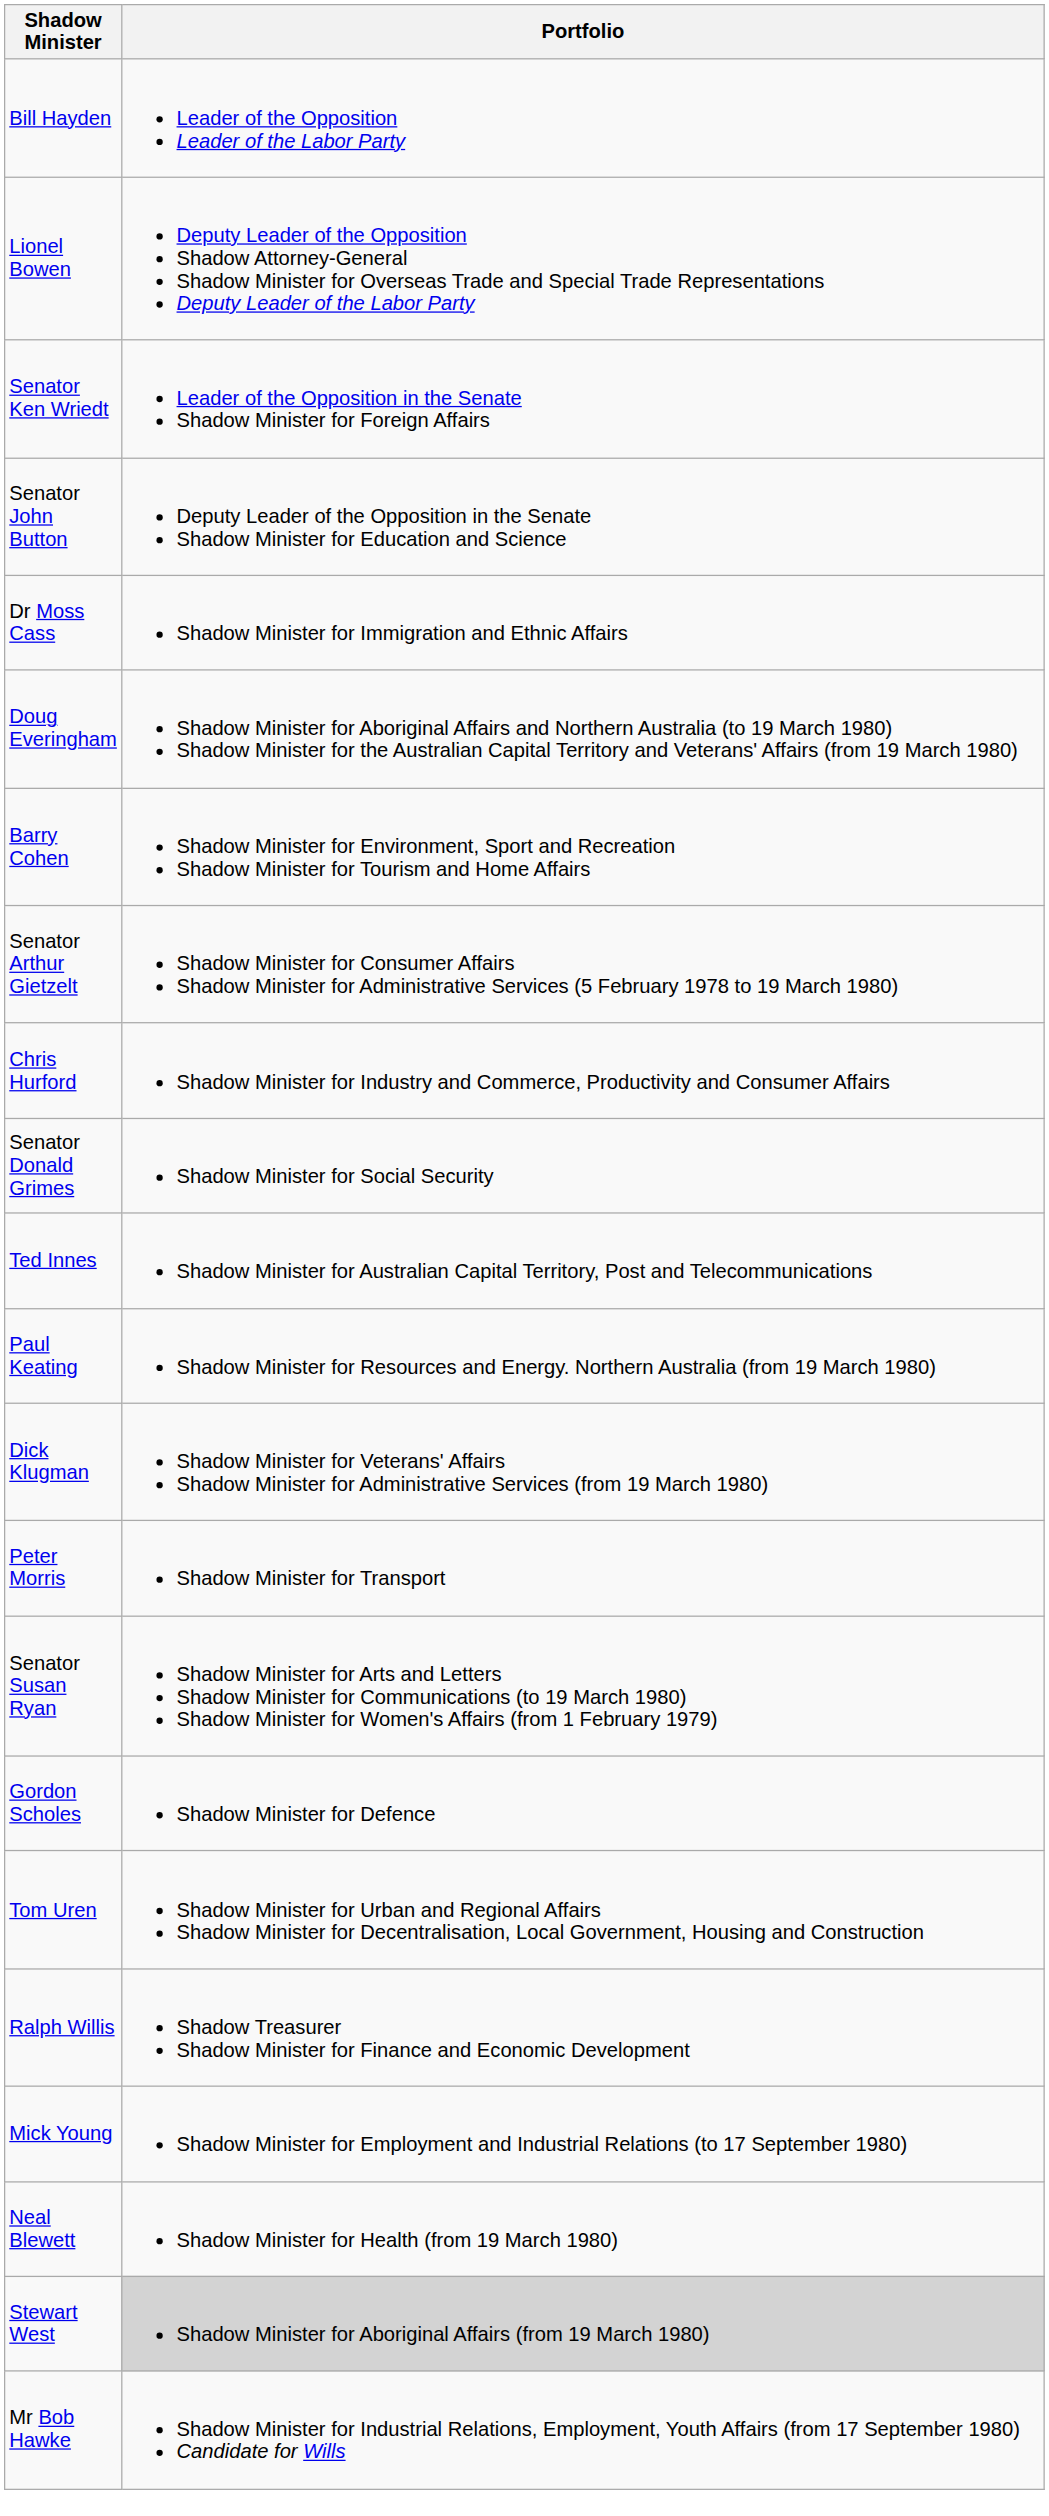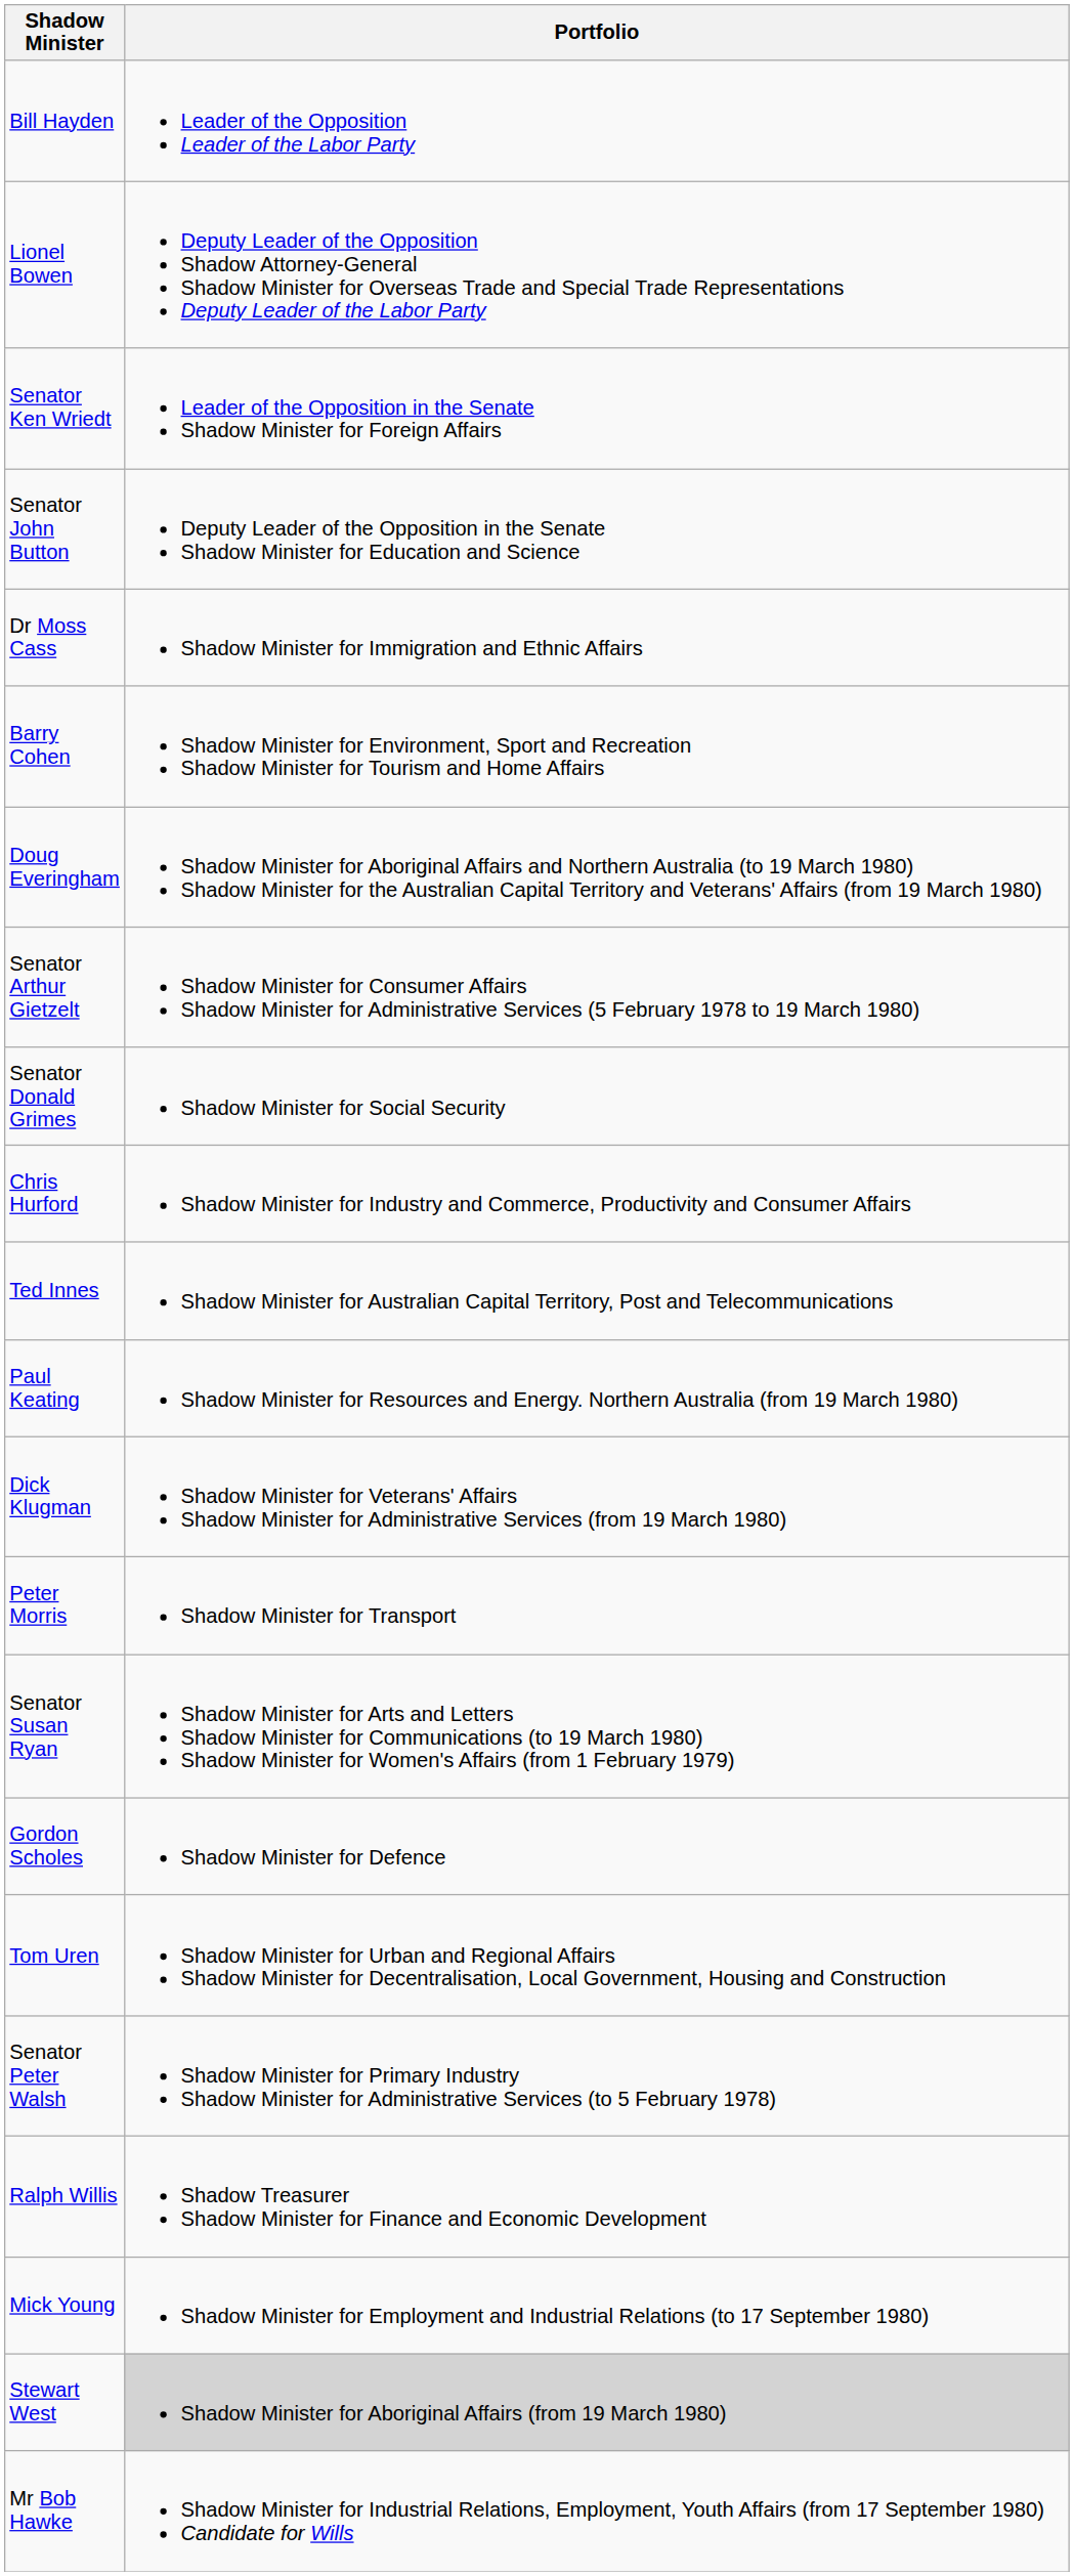rows swapped: Barry Cohen <-> Doug Everingham
rows swapped: Senator Donald Grimes <-> Chris Hurford
+ row: Senator Peter Walsh | Shadow Minister for Primary Industry Shadow Minister for Administrative Services (to 5 February 1978)
- row: Neal Blewett | Shadow Minister for Health (from 19 March 1980)
